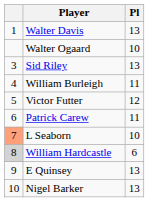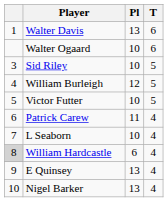+ column: T | 6 | 6 | 5 | 5 | 5 | 4 | 4 | 4 | 4 | 4
Sid Riley | Pl: 13 -> 10
William Burleigh | Pl: 11 -> 12
Victor Futter | Pl: 12 -> 10
L Seaborn | column 1: lightsalmon background -> no background
